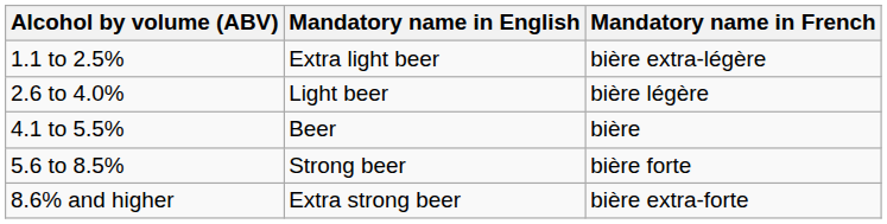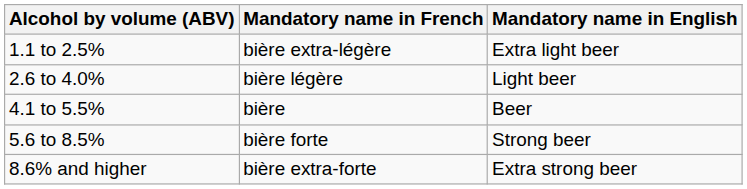columns swapped: Mandatory name in English <-> Mandatory name in French
